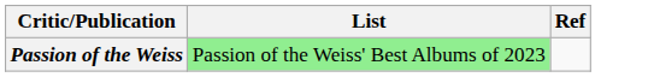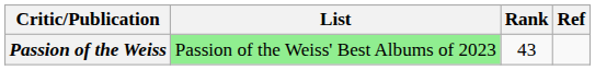+ column: Rank | 43
